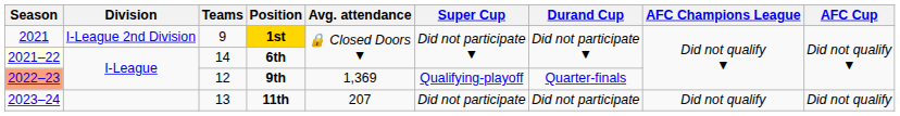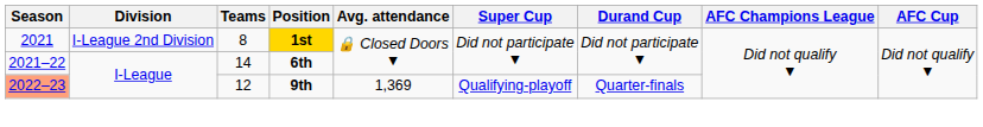1st | Teams: 9 -> 8
6th | Season: lightyellow background -> no background
- row: 2023–24 | 13 | 11th | 207 | Did not participate | Did not participate | Did not qualify | Did not qualify
